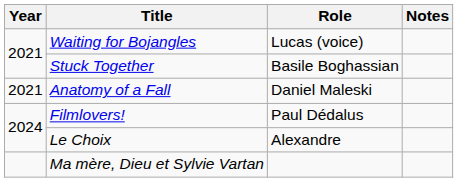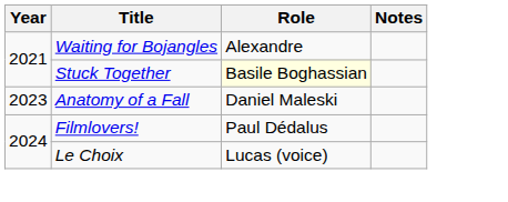Waiting for Bojangles | Role: Lucas (voice) -> Alexandre
Stuck Together | Role: no background -> lightyellow background
Anatomy of a Fall | Year: 2021 -> 2023
Le Choix | Role: Alexandre -> Lucas (voice)
- row: Ma mère, Dieu et Sylvie Vartan
